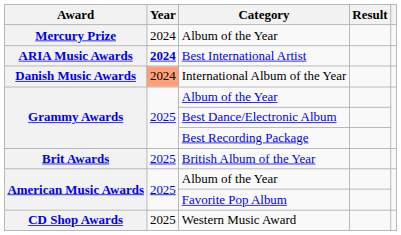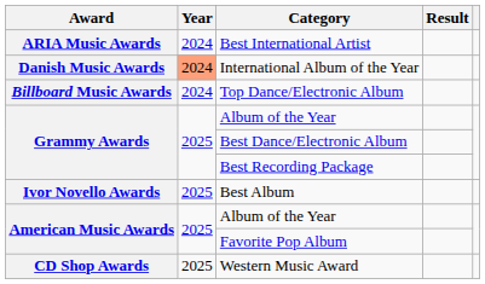- row: Mercury Prize | 2024 | Album of the Year
Best International Artist | Year: bold -> normal
+ row: Billboard Music Awards | 2024 | Top Dance/Electronic Album
- row: Brit Awards | 2025 | British Album of the Year
+ row: Ivor Novello Awards | 2025 | Best Album
